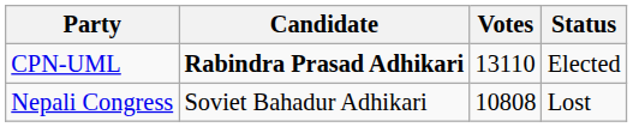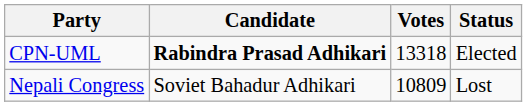CPN-UML | Votes: 13110 -> 13318
Nepali Congress | Votes: 10808 -> 10809
